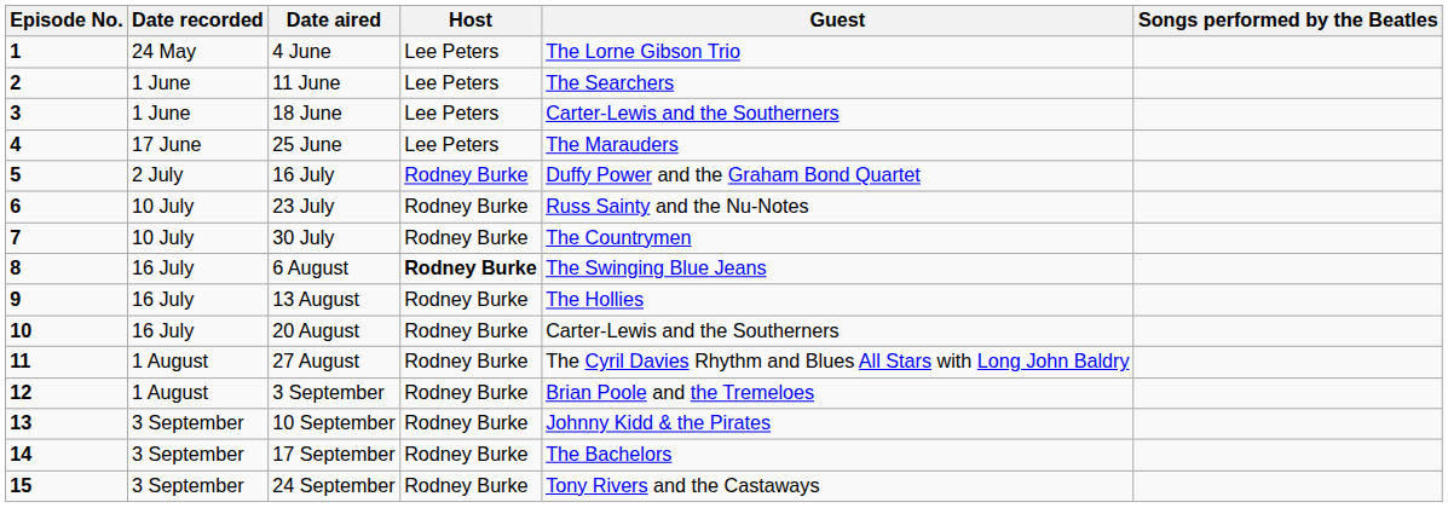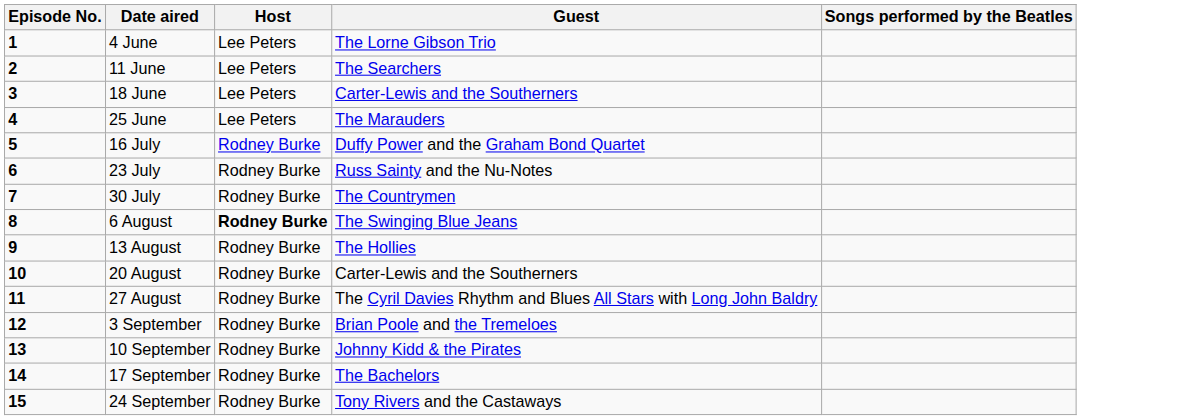- column: Date recorded | 24 May | 1 June | 1 June | 17 June | 2 July | 10 July | 10 July | 16 July | 16 July | 16 July | 1 August | 1 August | 3 September | 3 September | 3 September
